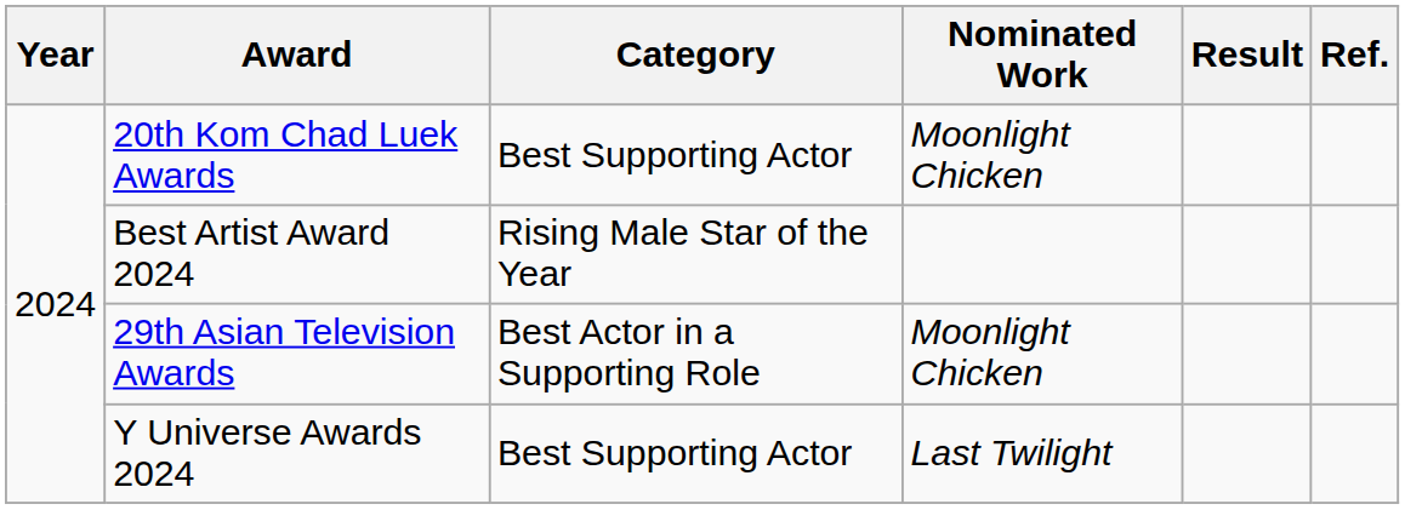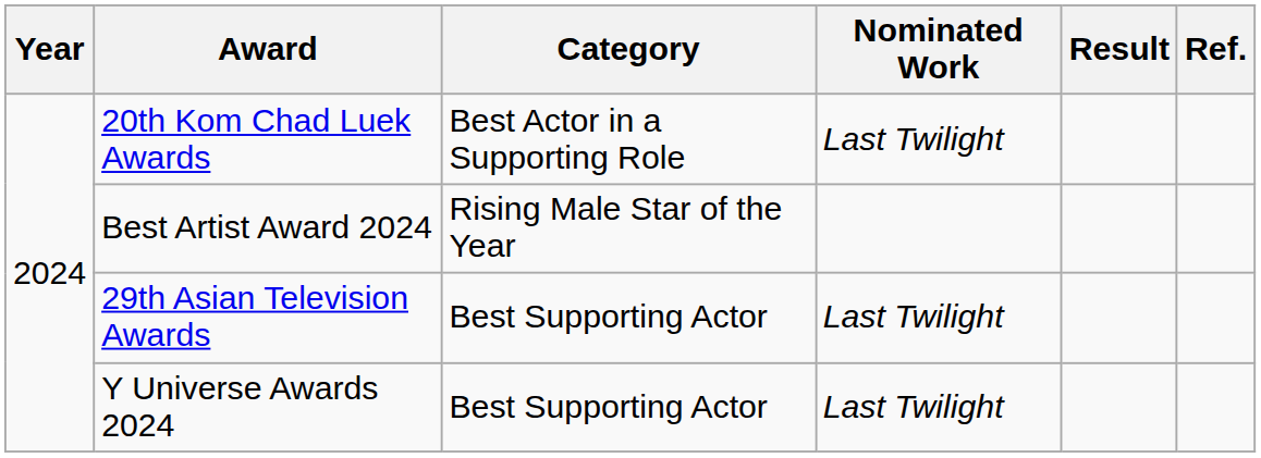20th Kom Chad Luek Awards | Category: Best Supporting Actor -> Best Actor in a Supporting Role
20th Kom Chad Luek Awards | Nominated Work: Moonlight Chicken -> Last Twilight
29th Asian Television Awards | Category: Best Actor in a Supporting Role -> Best Supporting Actor
29th Asian Television Awards | Nominated Work: Moonlight Chicken -> Last Twilight
